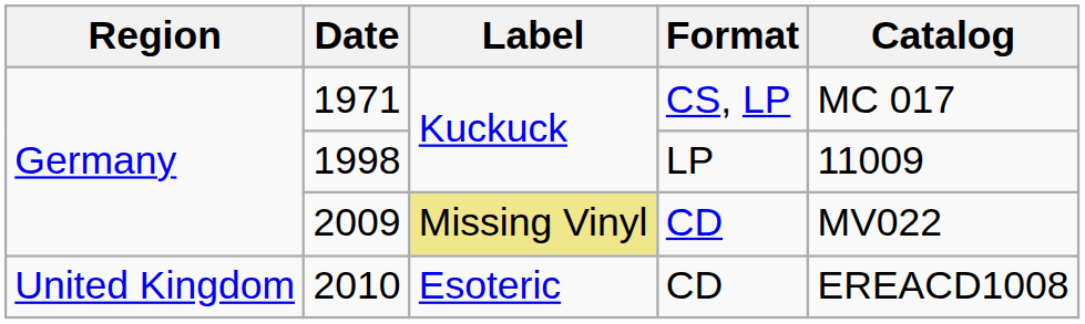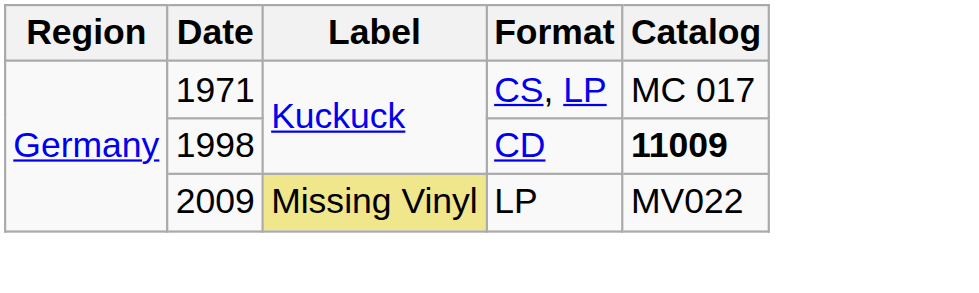1998 | Format: LP -> CD
1998 | Catalog: normal -> bold
2009 | Format: CD -> LP
- row: United Kingdom | 2010 | Esoteric | CD | EREACD1008
